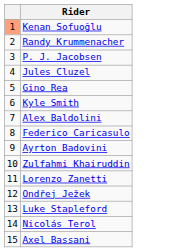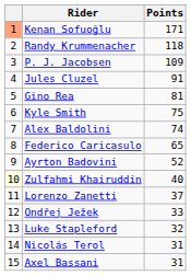+ column: Points | 171 | 118 | 109 | 91 | 81 | 75 | 74 | 65 | 52 | 40 | 37 | 33 | 32 | 31 | 31
Zulfahmi Khairuddin | column 1: no background -> lightyellow background
